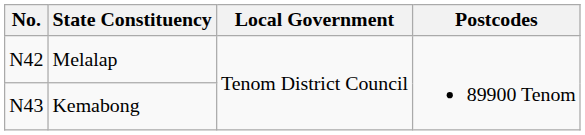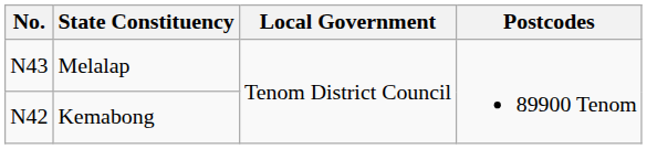Melalap | No.: N42 -> N43
Kemabong | No.: N43 -> N42
